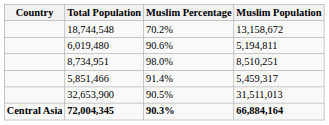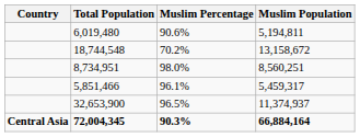rows swapped: 18,744,548 <-> 6,019,480
8,734,951 | Muslim Population: 8,510,251 -> 8,560,251
5,851,466 | Muslim Percentage: 91.4% -> 96.1%
32,653,900 | Muslim Percentage: 90.5% -> 96.5%
32,653,900 | Muslim Population: 31,511,013 -> 11,374,937
